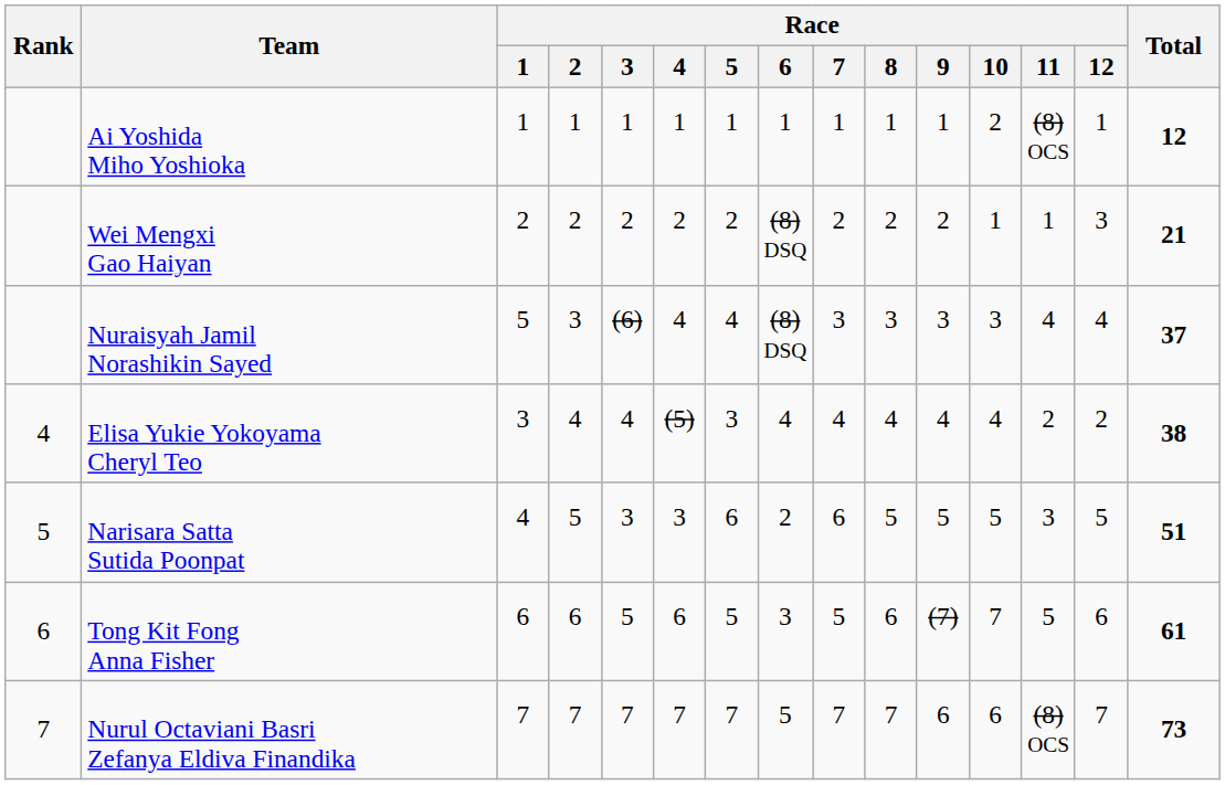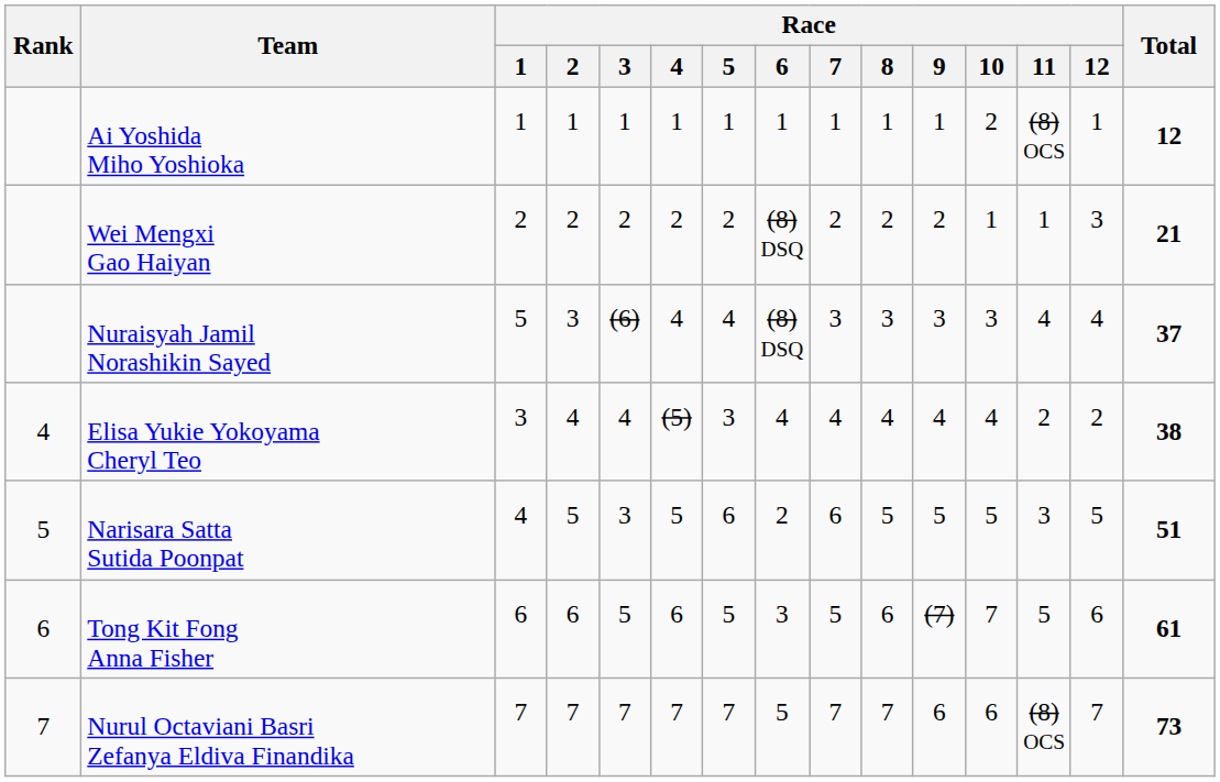Narisara Satta Sutida Poonpat | Race / 4: 3 -> 5
